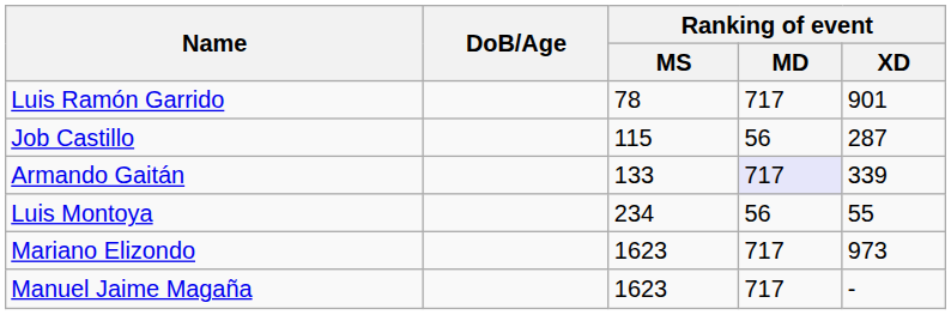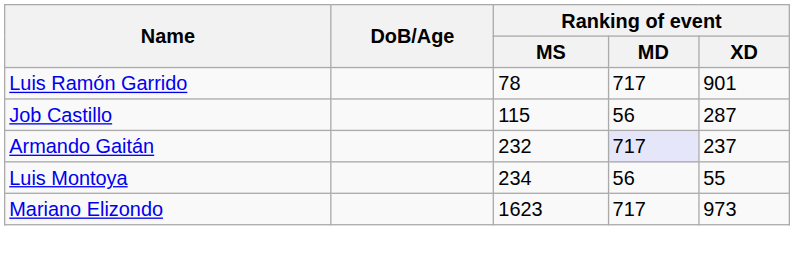Armando Gaitán | Ranking of event / MS: 133 -> 232
Armando Gaitán | Ranking of event / XD: 339 -> 237
- row: Manuel Jaime Magaña | 1623 | 717 | -
